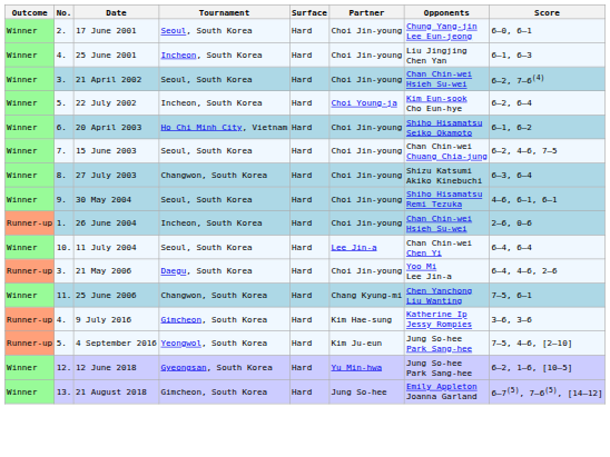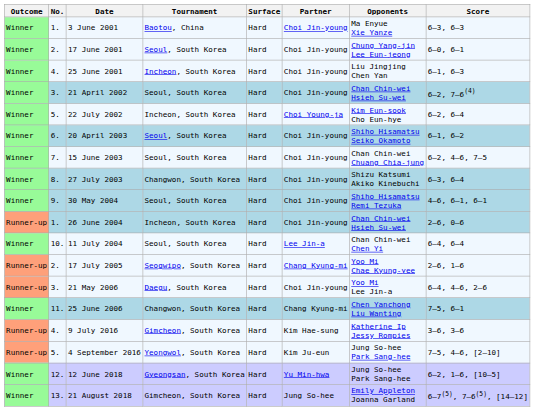+ row: Winner | 1. | 3 June 2001 | Baotou, China | Hard | Choi Jin-young | Ma Enyue Xie Yanze | 6–3, 6–3
20 April 2003 | Tournament: Ho Chi Minh City, Vietnam -> Seoul, South Korea
+ row: Runner-up | 2. | 17 July 2005 | Seogwipo, South Korea | Hard | Chang Kyung-mi | Yoo Mi Chae Kyung-yee | 2–6, 1–6
